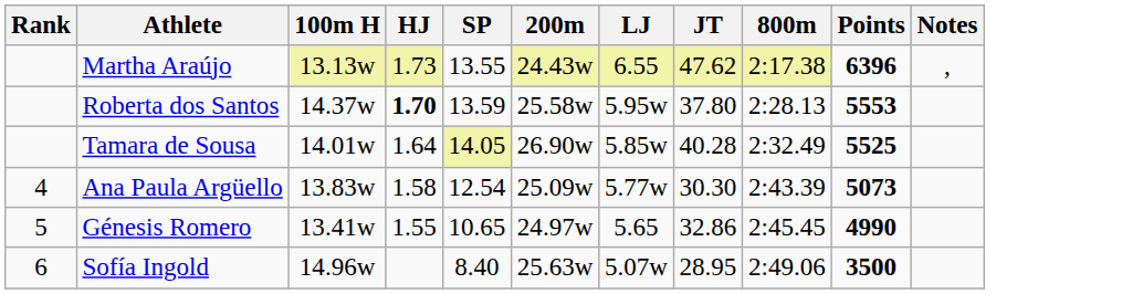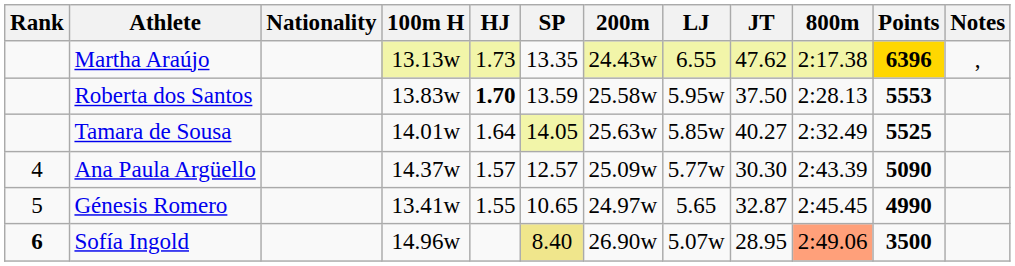+ column: Nationality
Martha Araújo | SP: 13.55 -> 13.35
Martha Araújo | Points: no background -> gold background
Roberta dos Santos | 100m H: 14.37w -> 13.83w
Roberta dos Santos | JT: 37.80 -> 37.50
Tamara de Sousa | 200m: 26.90w -> 25.63w
Tamara de Sousa | JT: 40.28 -> 40.27
Ana Paula Argüello | 100m H: 13.83w -> 14.37w
Ana Paula Argüello | HJ: 1.58 -> 1.57
Ana Paula Argüello | SP: 12.54 -> 12.57
Ana Paula Argüello | Points: 5073 -> 5090
Génesis Romero | JT: 32.86 -> 32.87
Sofía Ingold | Rank: normal -> bold
Sofía Ingold | SP: no background -> khaki background
Sofía Ingold | 200m: 25.63w -> 26.90w
Sofía Ingold | 800m: no background -> lightsalmon background
